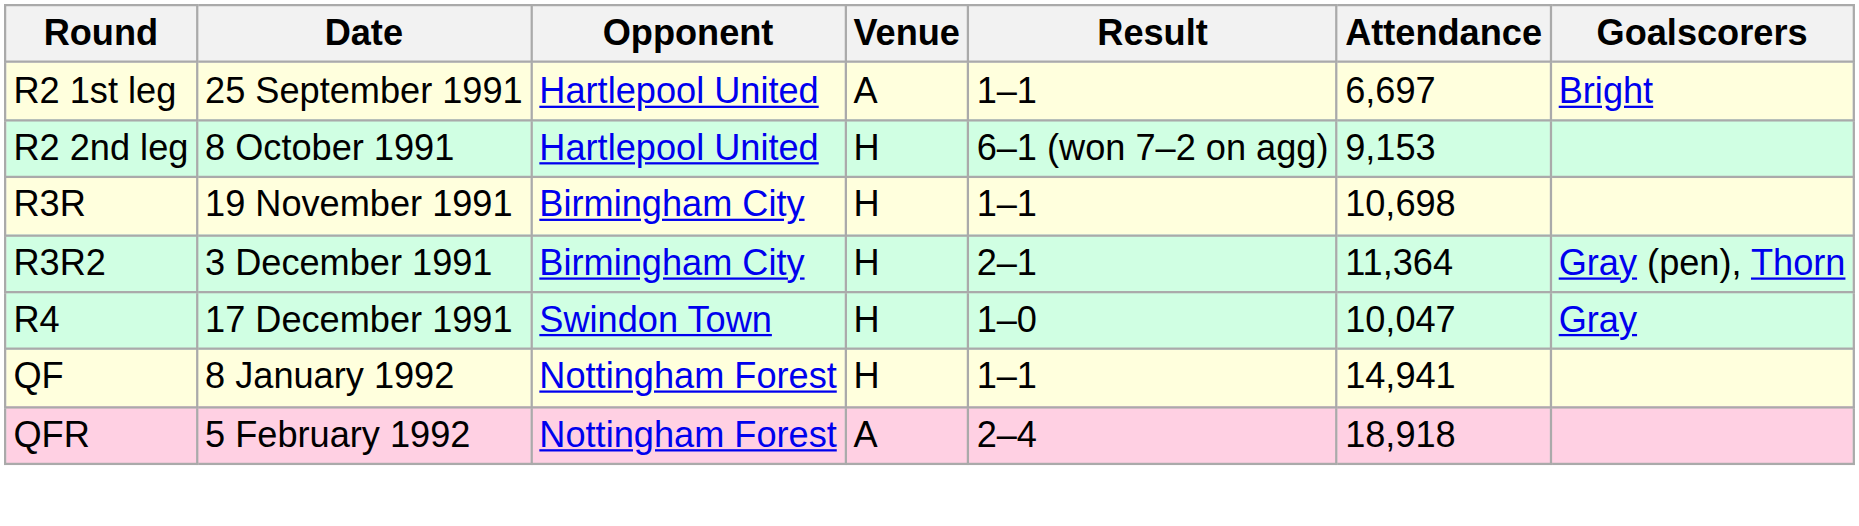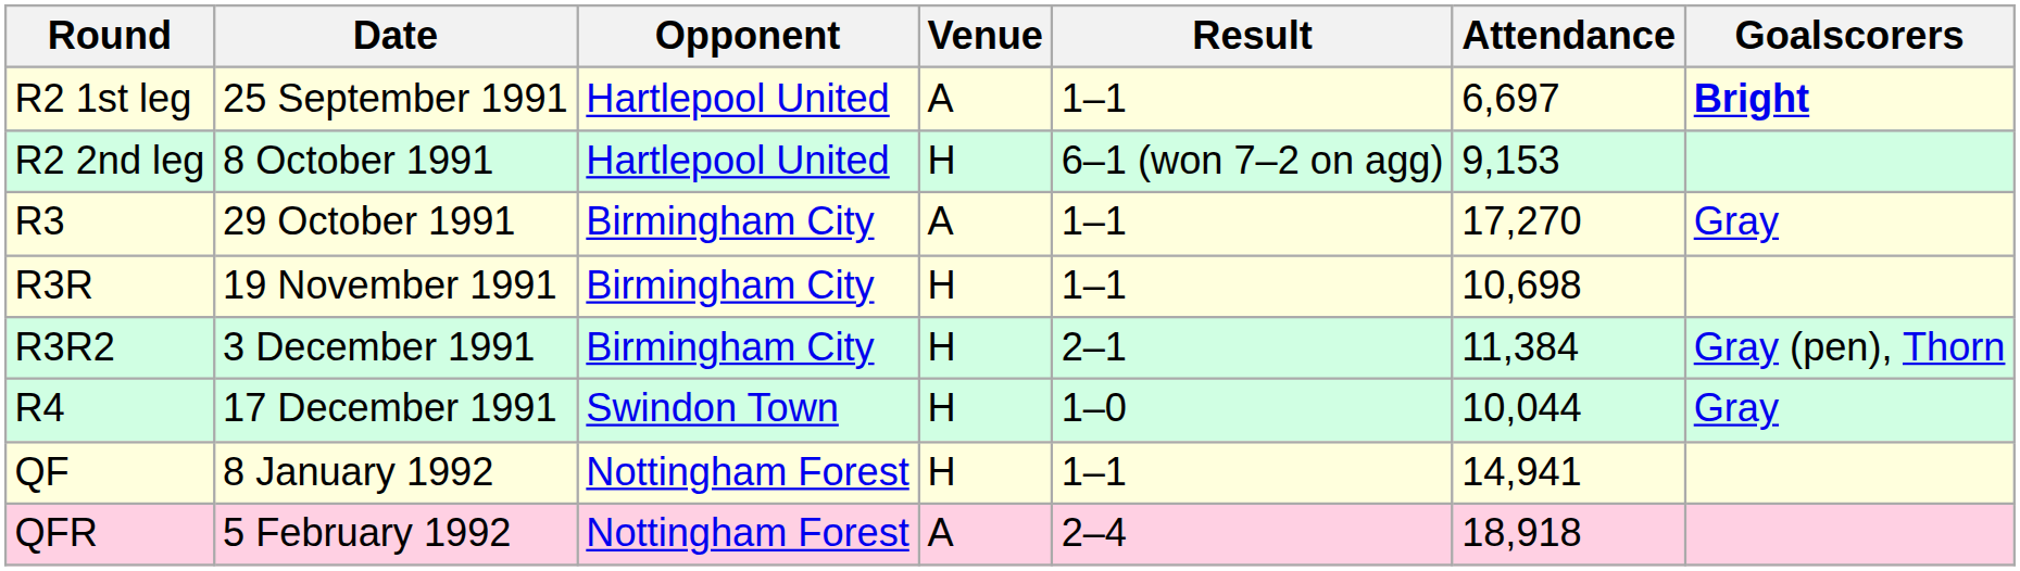R2 1st leg | Goalscorers: normal -> bold
+ row: R3 | 29 October 1991 | Birmingham City | A | 1–1 | 17,270 | Gray
R3R2 | Attendance: 11,364 -> 11,384
R4 | Attendance: 10,047 -> 10,044
